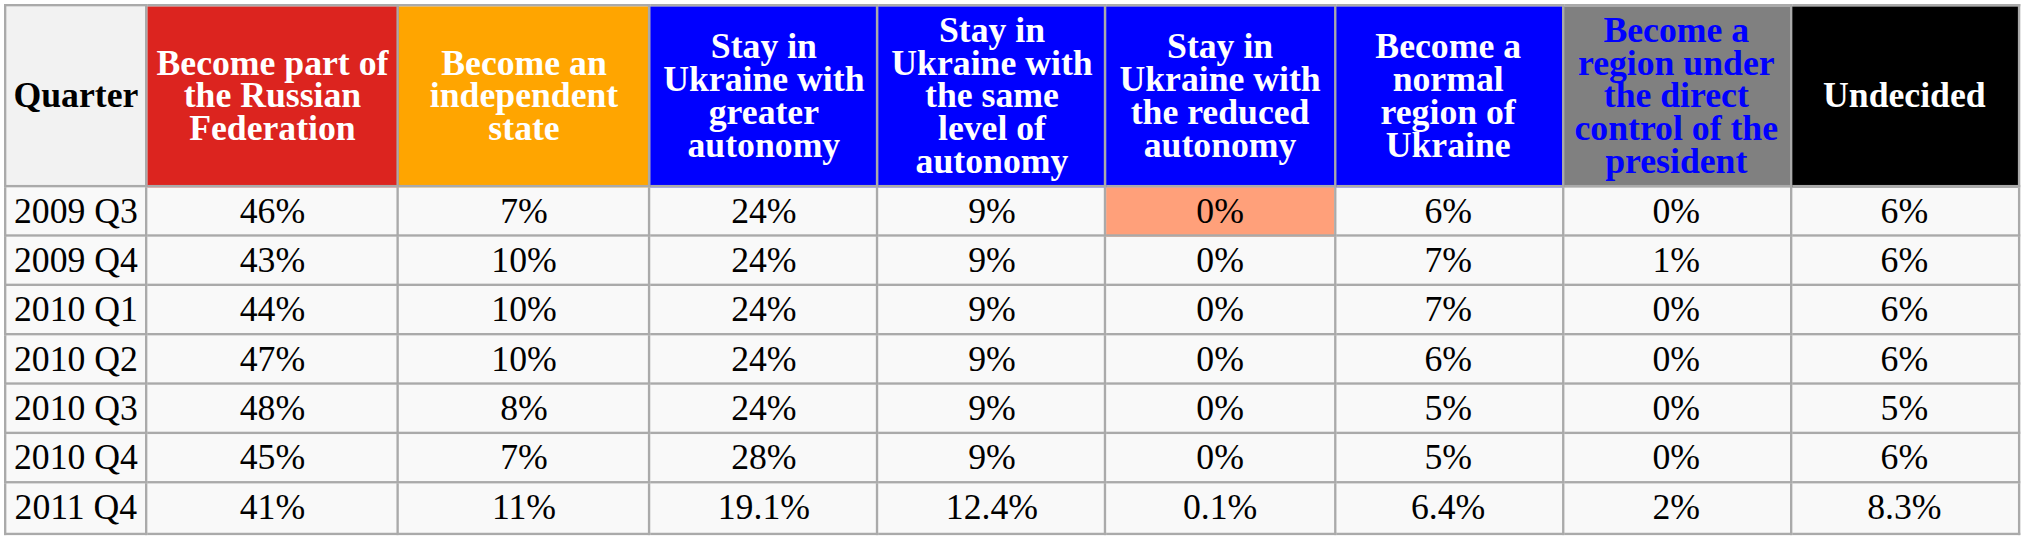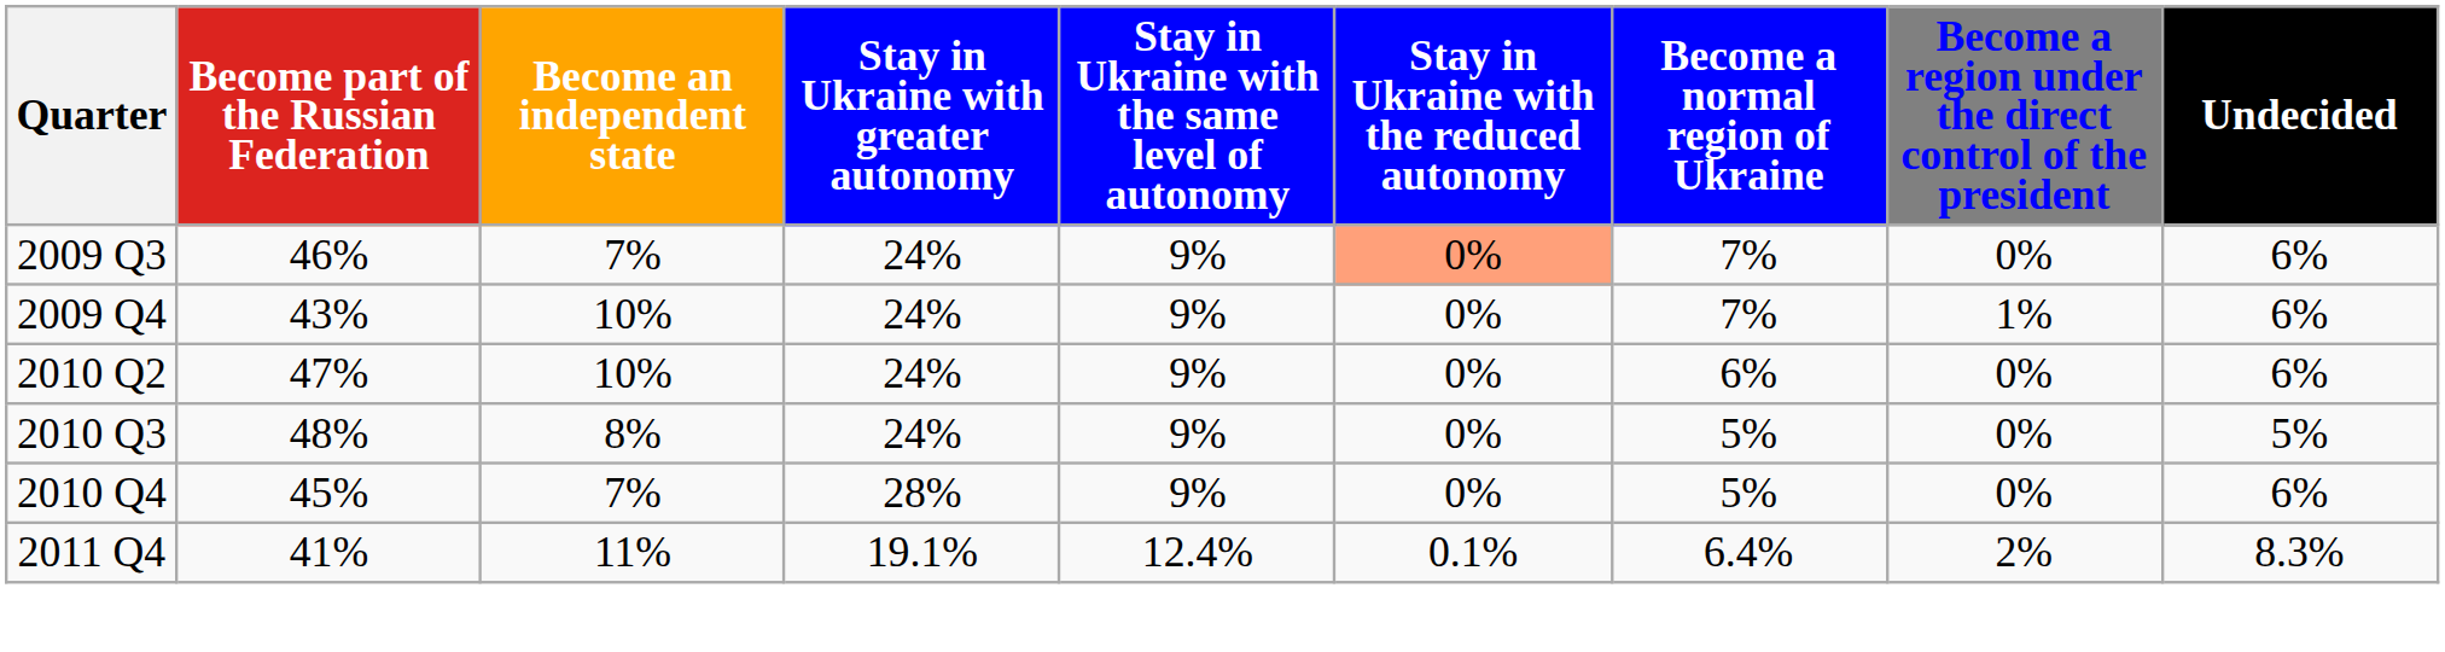2009 Q3 | Become a normal region of Ukraine: 6% -> 7%
- row: 2010 Q1 | 44% | 10% | 24% | 9% | 0% | 7% | 0% | 6%
